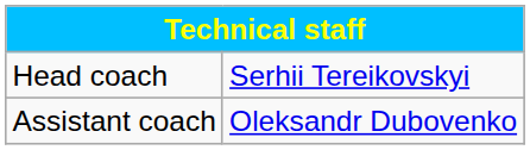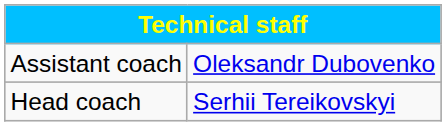rows swapped: Head coach <-> Assistant coach
